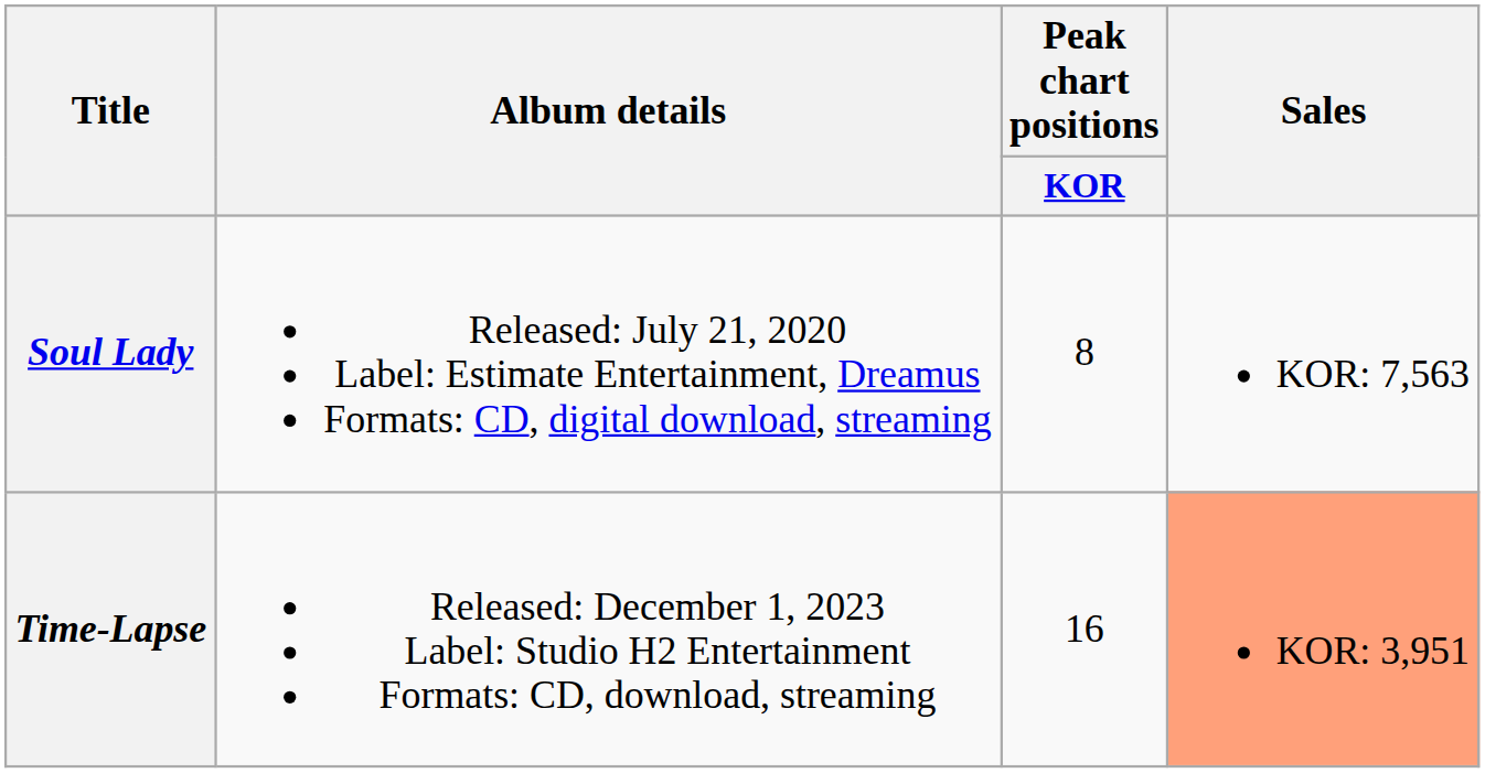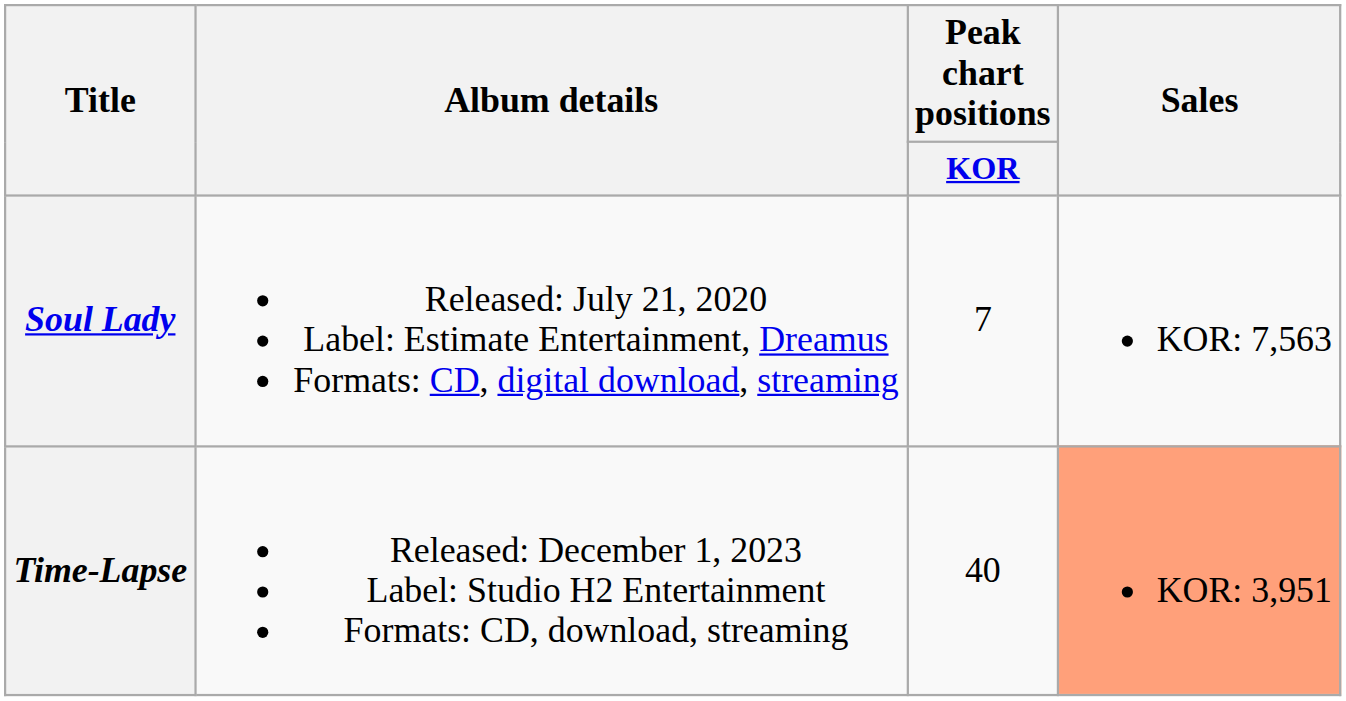Soul Lady | Peak chart positions / KOR: 8 -> 7
Time-Lapse | Peak chart positions / KOR: 16 -> 40
